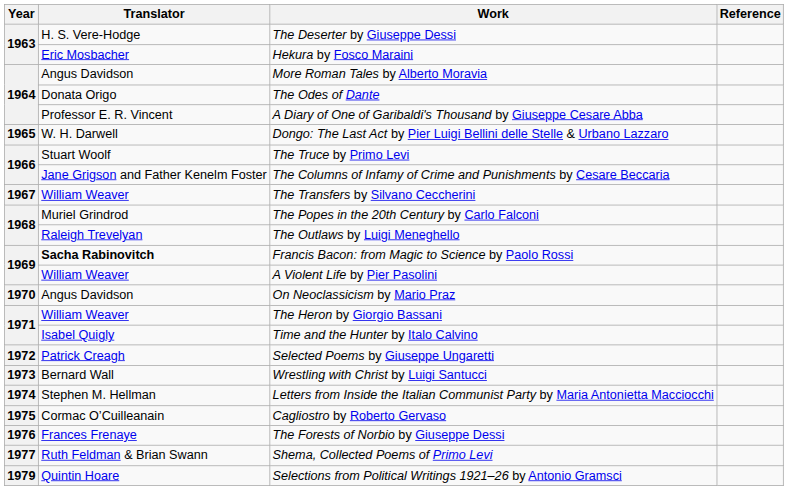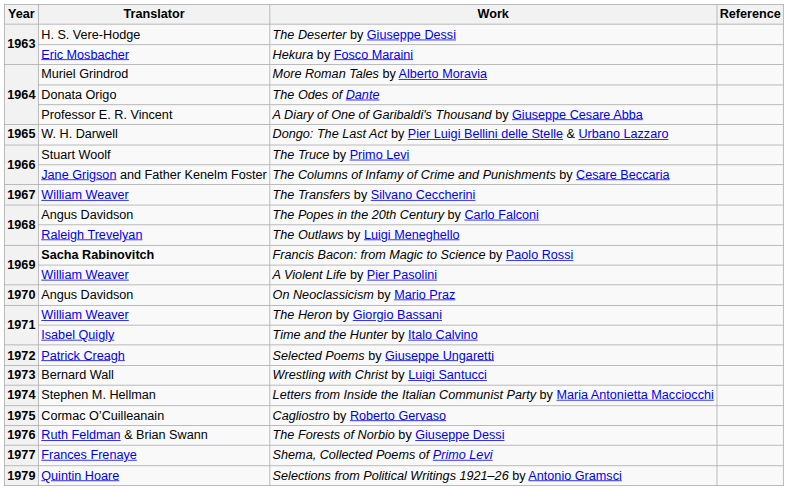More Roman Tales by Alberto Moravia | Translator: Angus Davidson -> Muriel Grindrod
The Popes in the 20th Century by Carlo Falconi | Translator: Muriel Grindrod -> Angus Davidson
The Forests of Norbio by Giuseppe Dessi | Translator: Frances Frenaye -> Ruth Feldman & Brian Swann
Shema, Collected Poems of Primo Levi | Translator: Ruth Feldman & Brian Swann -> Frances Frenaye
